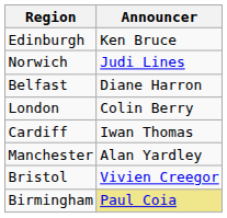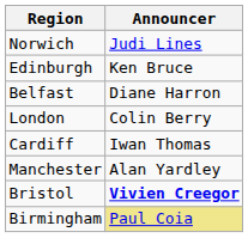rows swapped: Edinburgh <-> Norwich
Bristol | Announcer: normal -> bold
